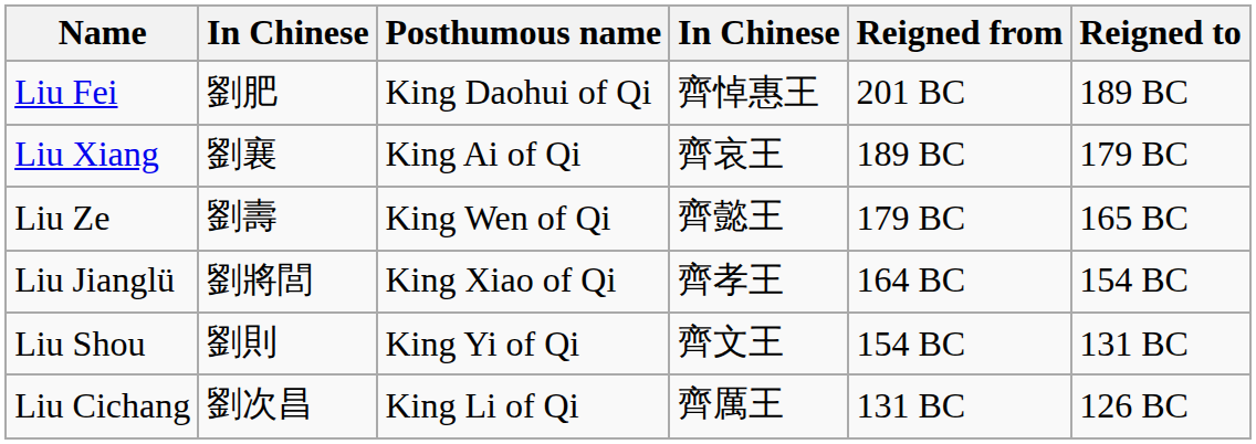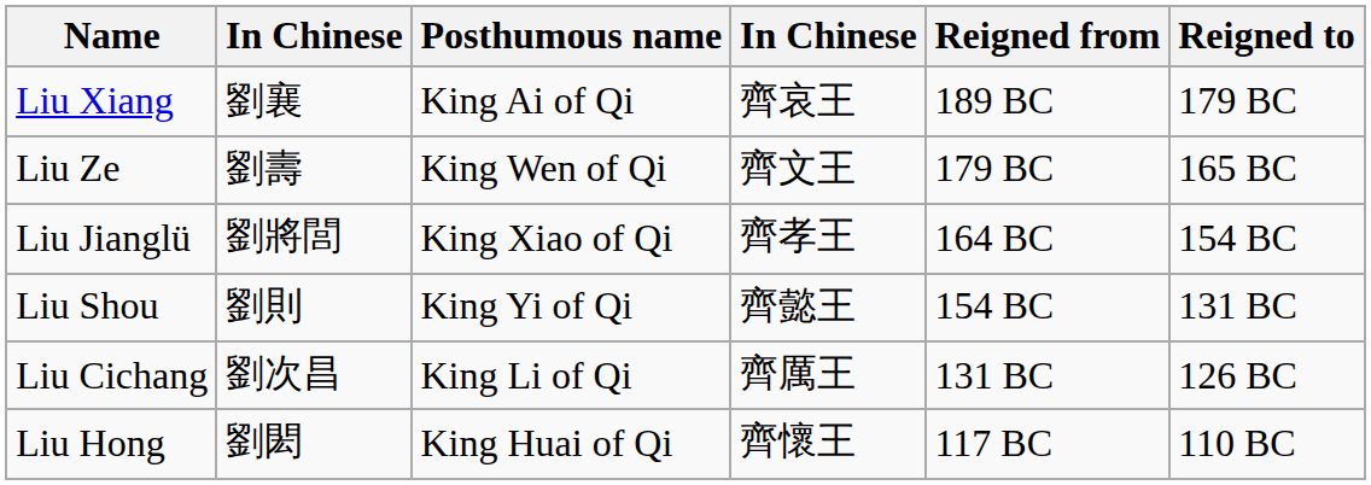- row: Liu Fei | 劉肥 | King Daohui of Qi | 齊悼惠王 | 201 BC | 189 BC
Liu Ze | column 4: 齊懿王 -> 齊文王
Liu Shou | column 4: 齊文王 -> 齊懿王
+ row: Liu Hong | 劉閎 | King Huai of Qi | 齊懷王 | 117 BC | 110 BC
